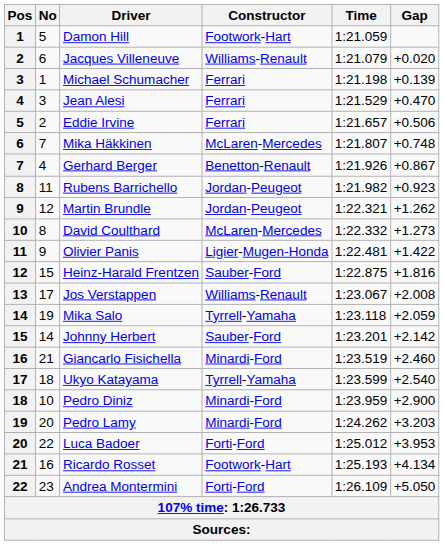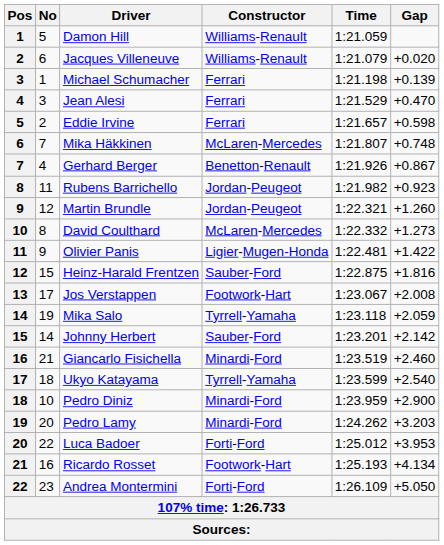Damon Hill | Constructor: Footwork-Hart -> Williams-Renault
Eddie Irvine | Gap: +0.506 -> +0.598
Martin Brundle | Gap: +1.262 -> +1.260
Jos Verstappen | Constructor: Williams-Renault -> Footwork-Hart
